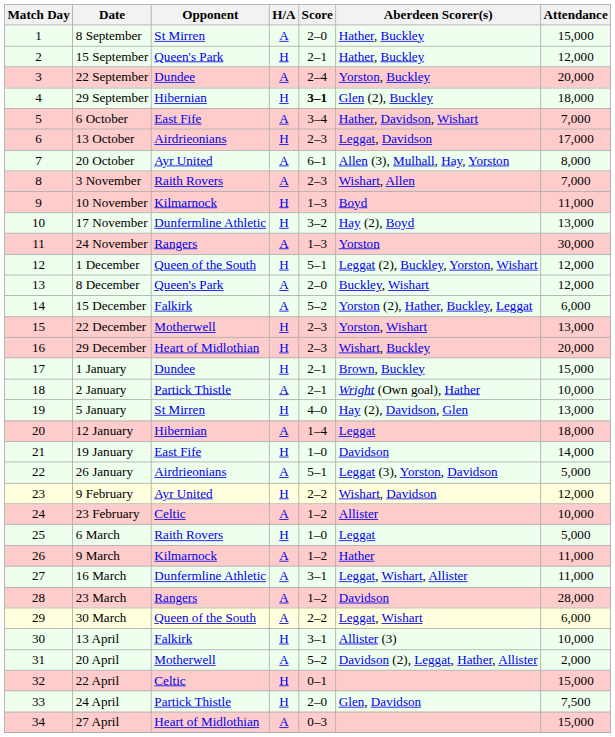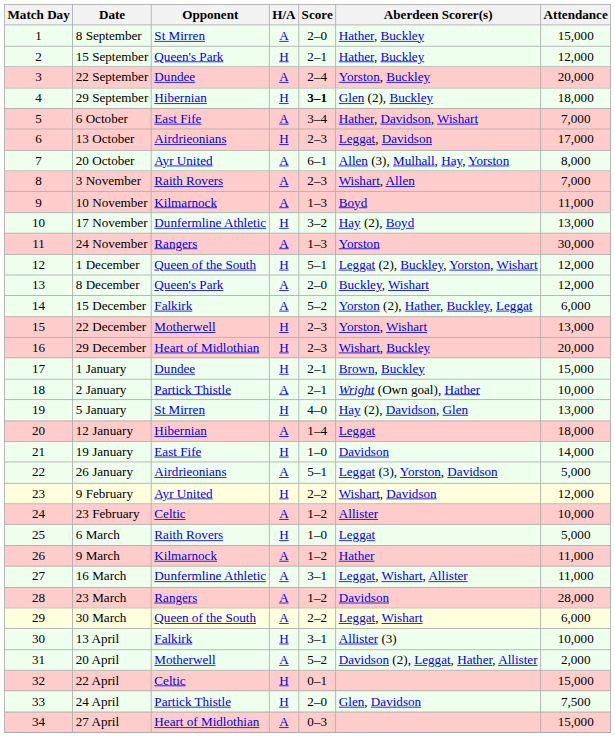10 November | H/A: H -> A
